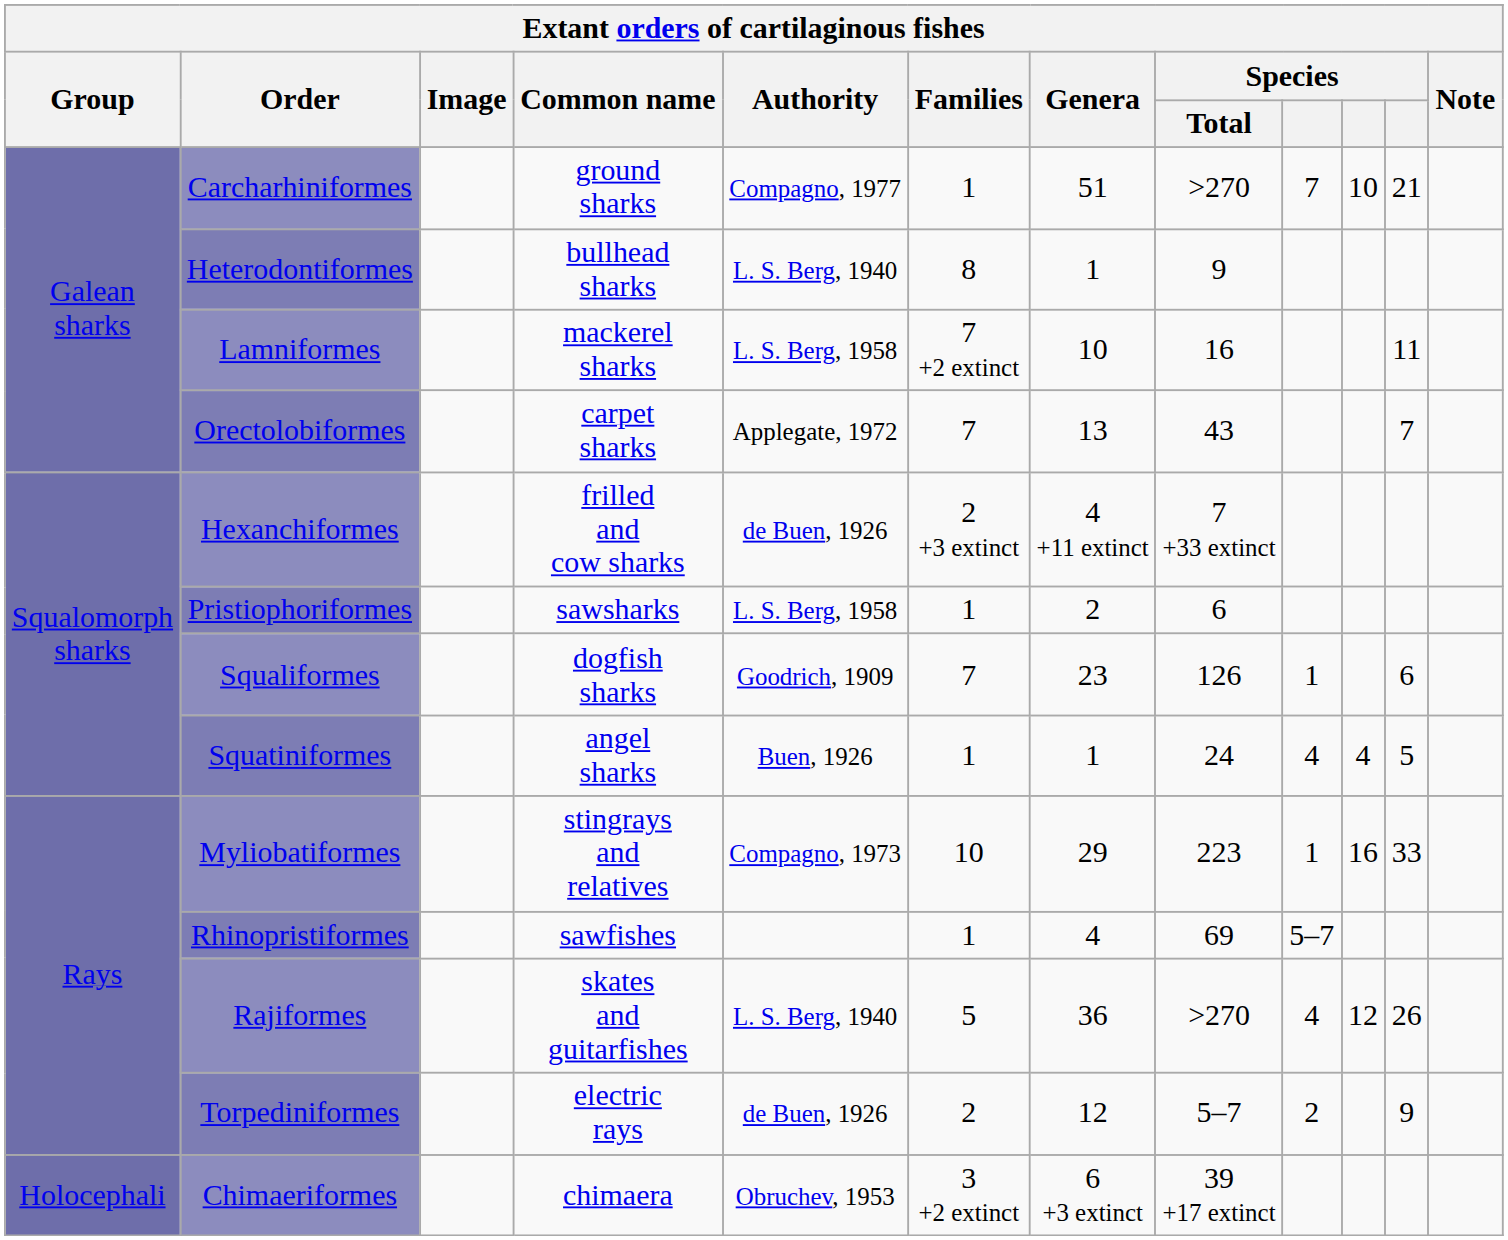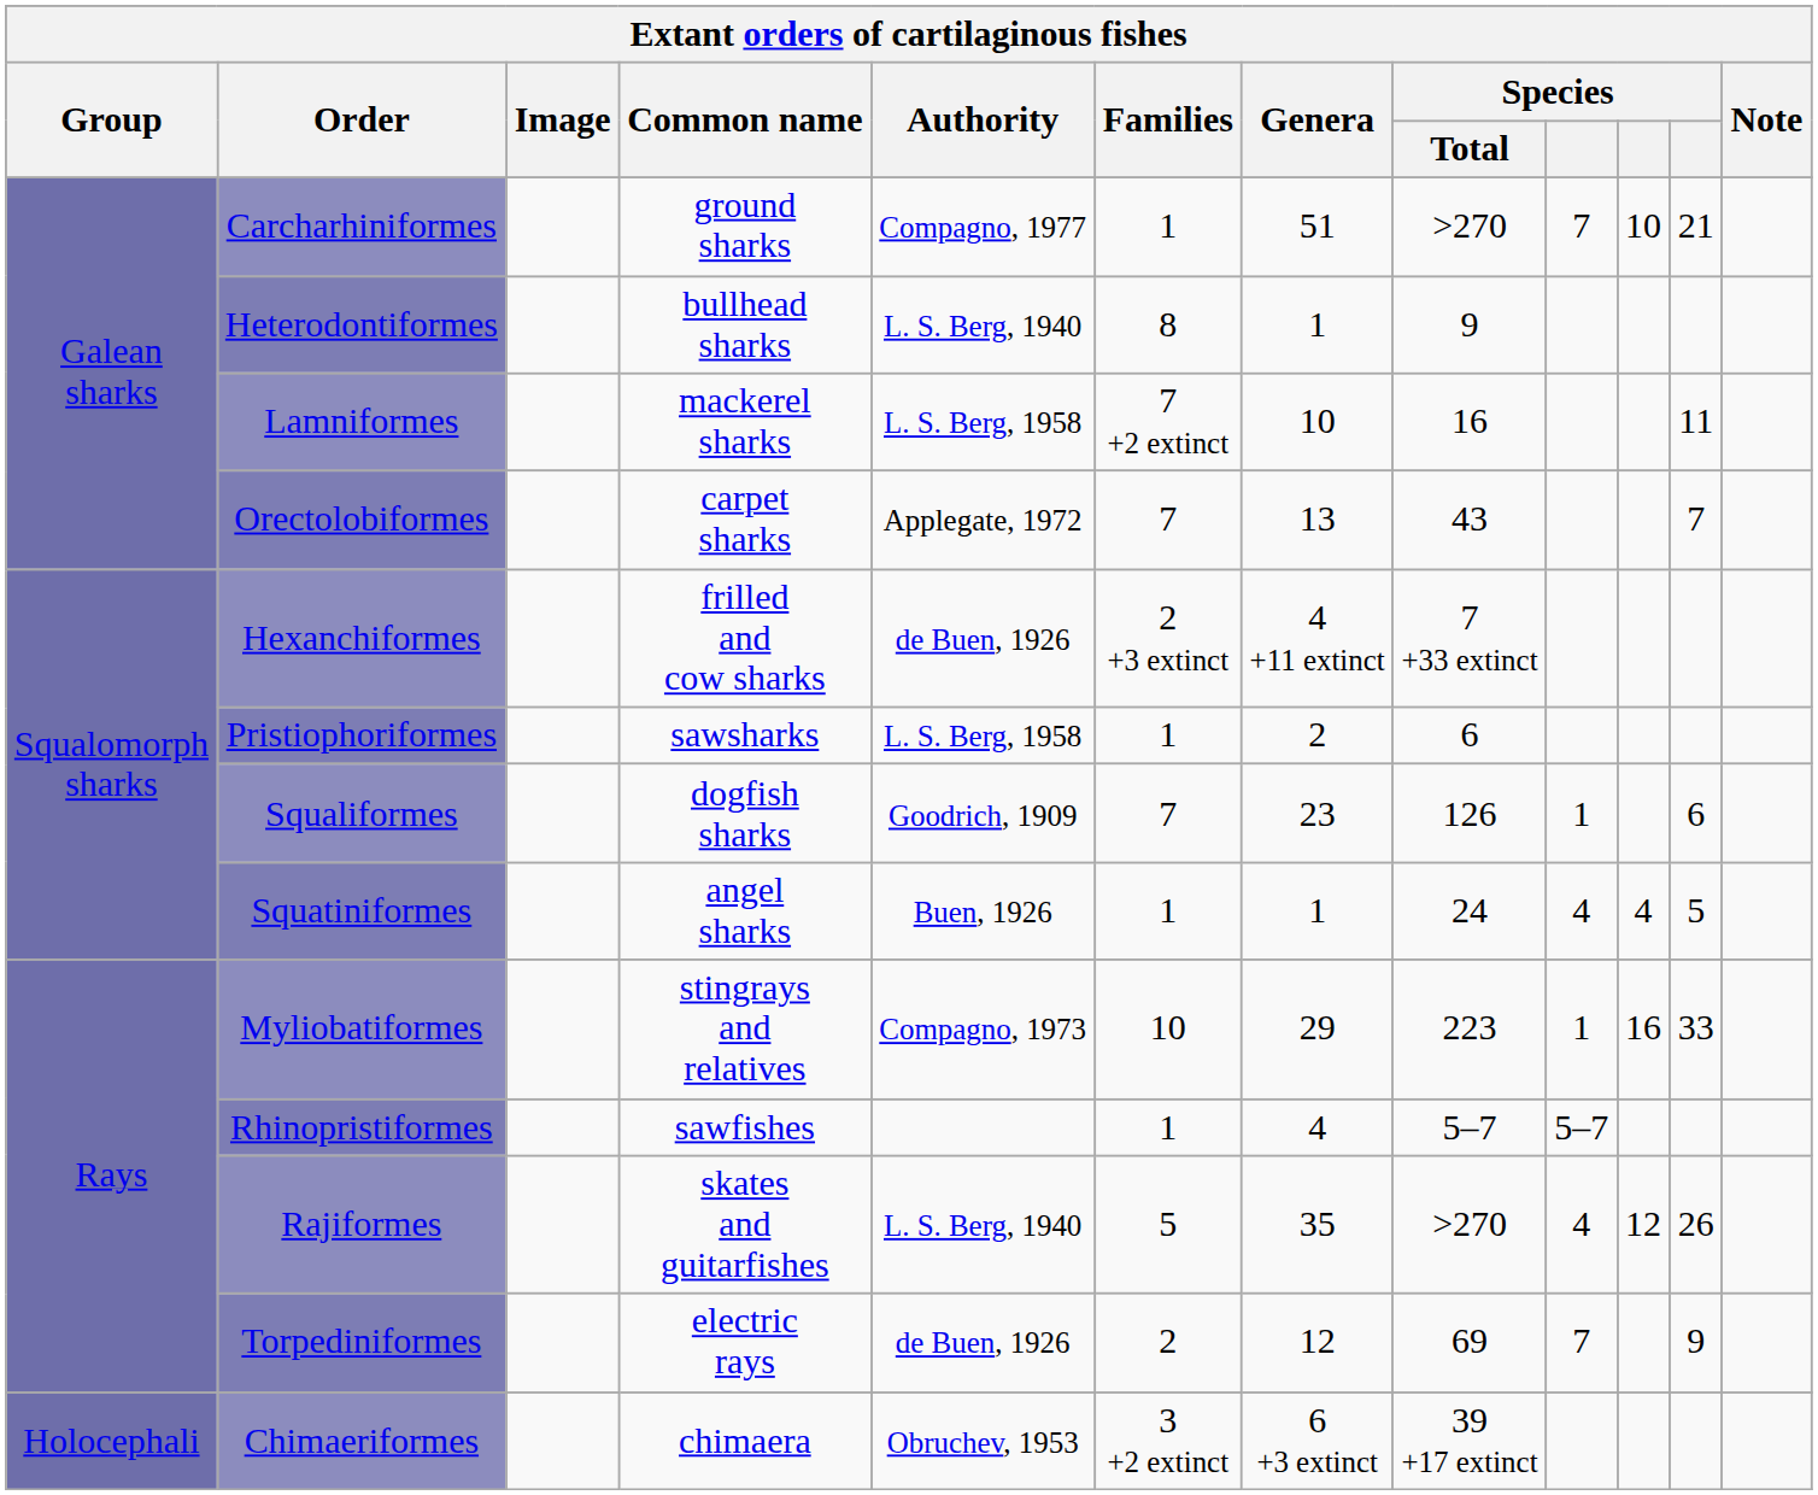Rhinopristiformes | Species / Total: 69 -> 5–7
Rajiformes | Genera: 36 -> 35
Torpediniformes | Species / Total: 5–7 -> 69
Torpediniformes | column 9: 2 -> 7
